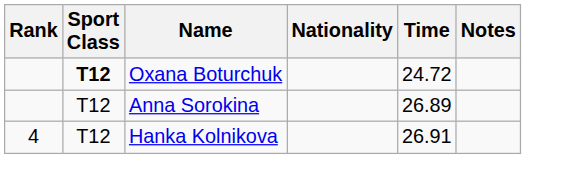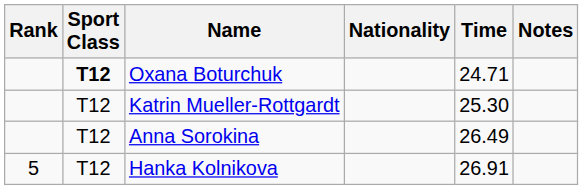Oxana Boturchuk | Time: 24.72 -> 24.71
+ row: T12 | Katrin Mueller-Rottgardt | 25.30
Anna Sorokina | Time: 26.89 -> 26.49
Hanka Kolnikova | Rank: 4 -> 5
